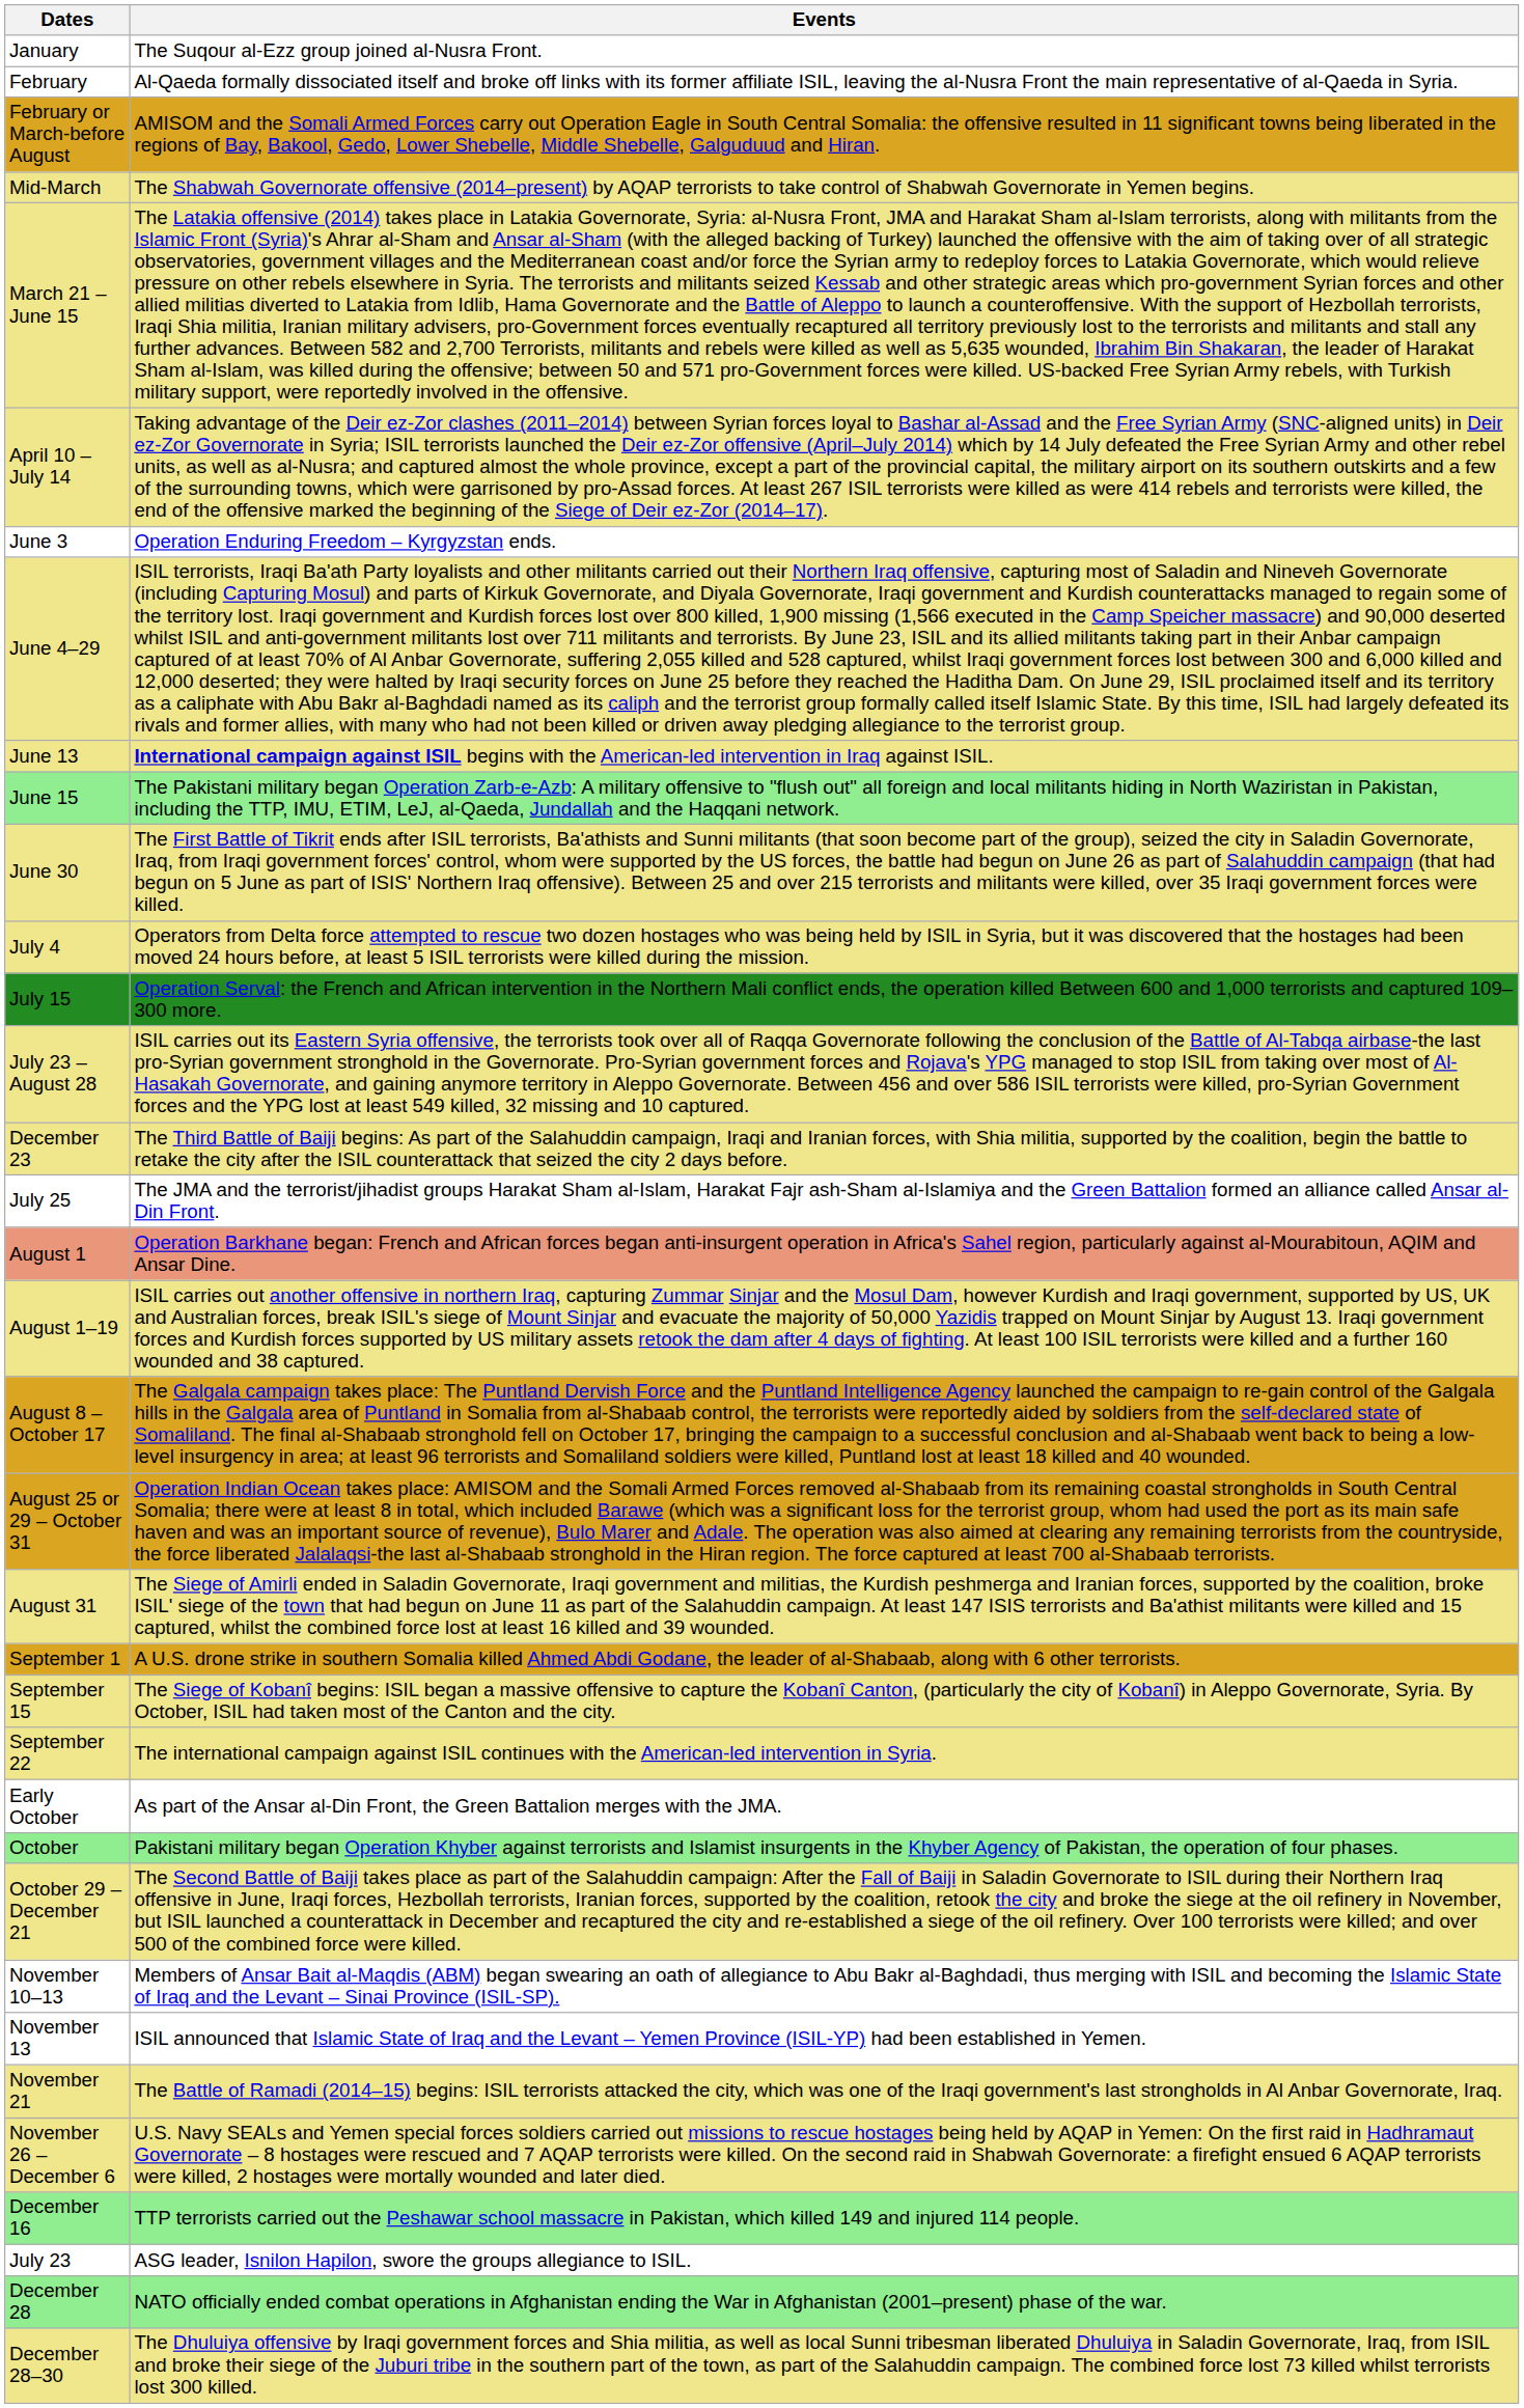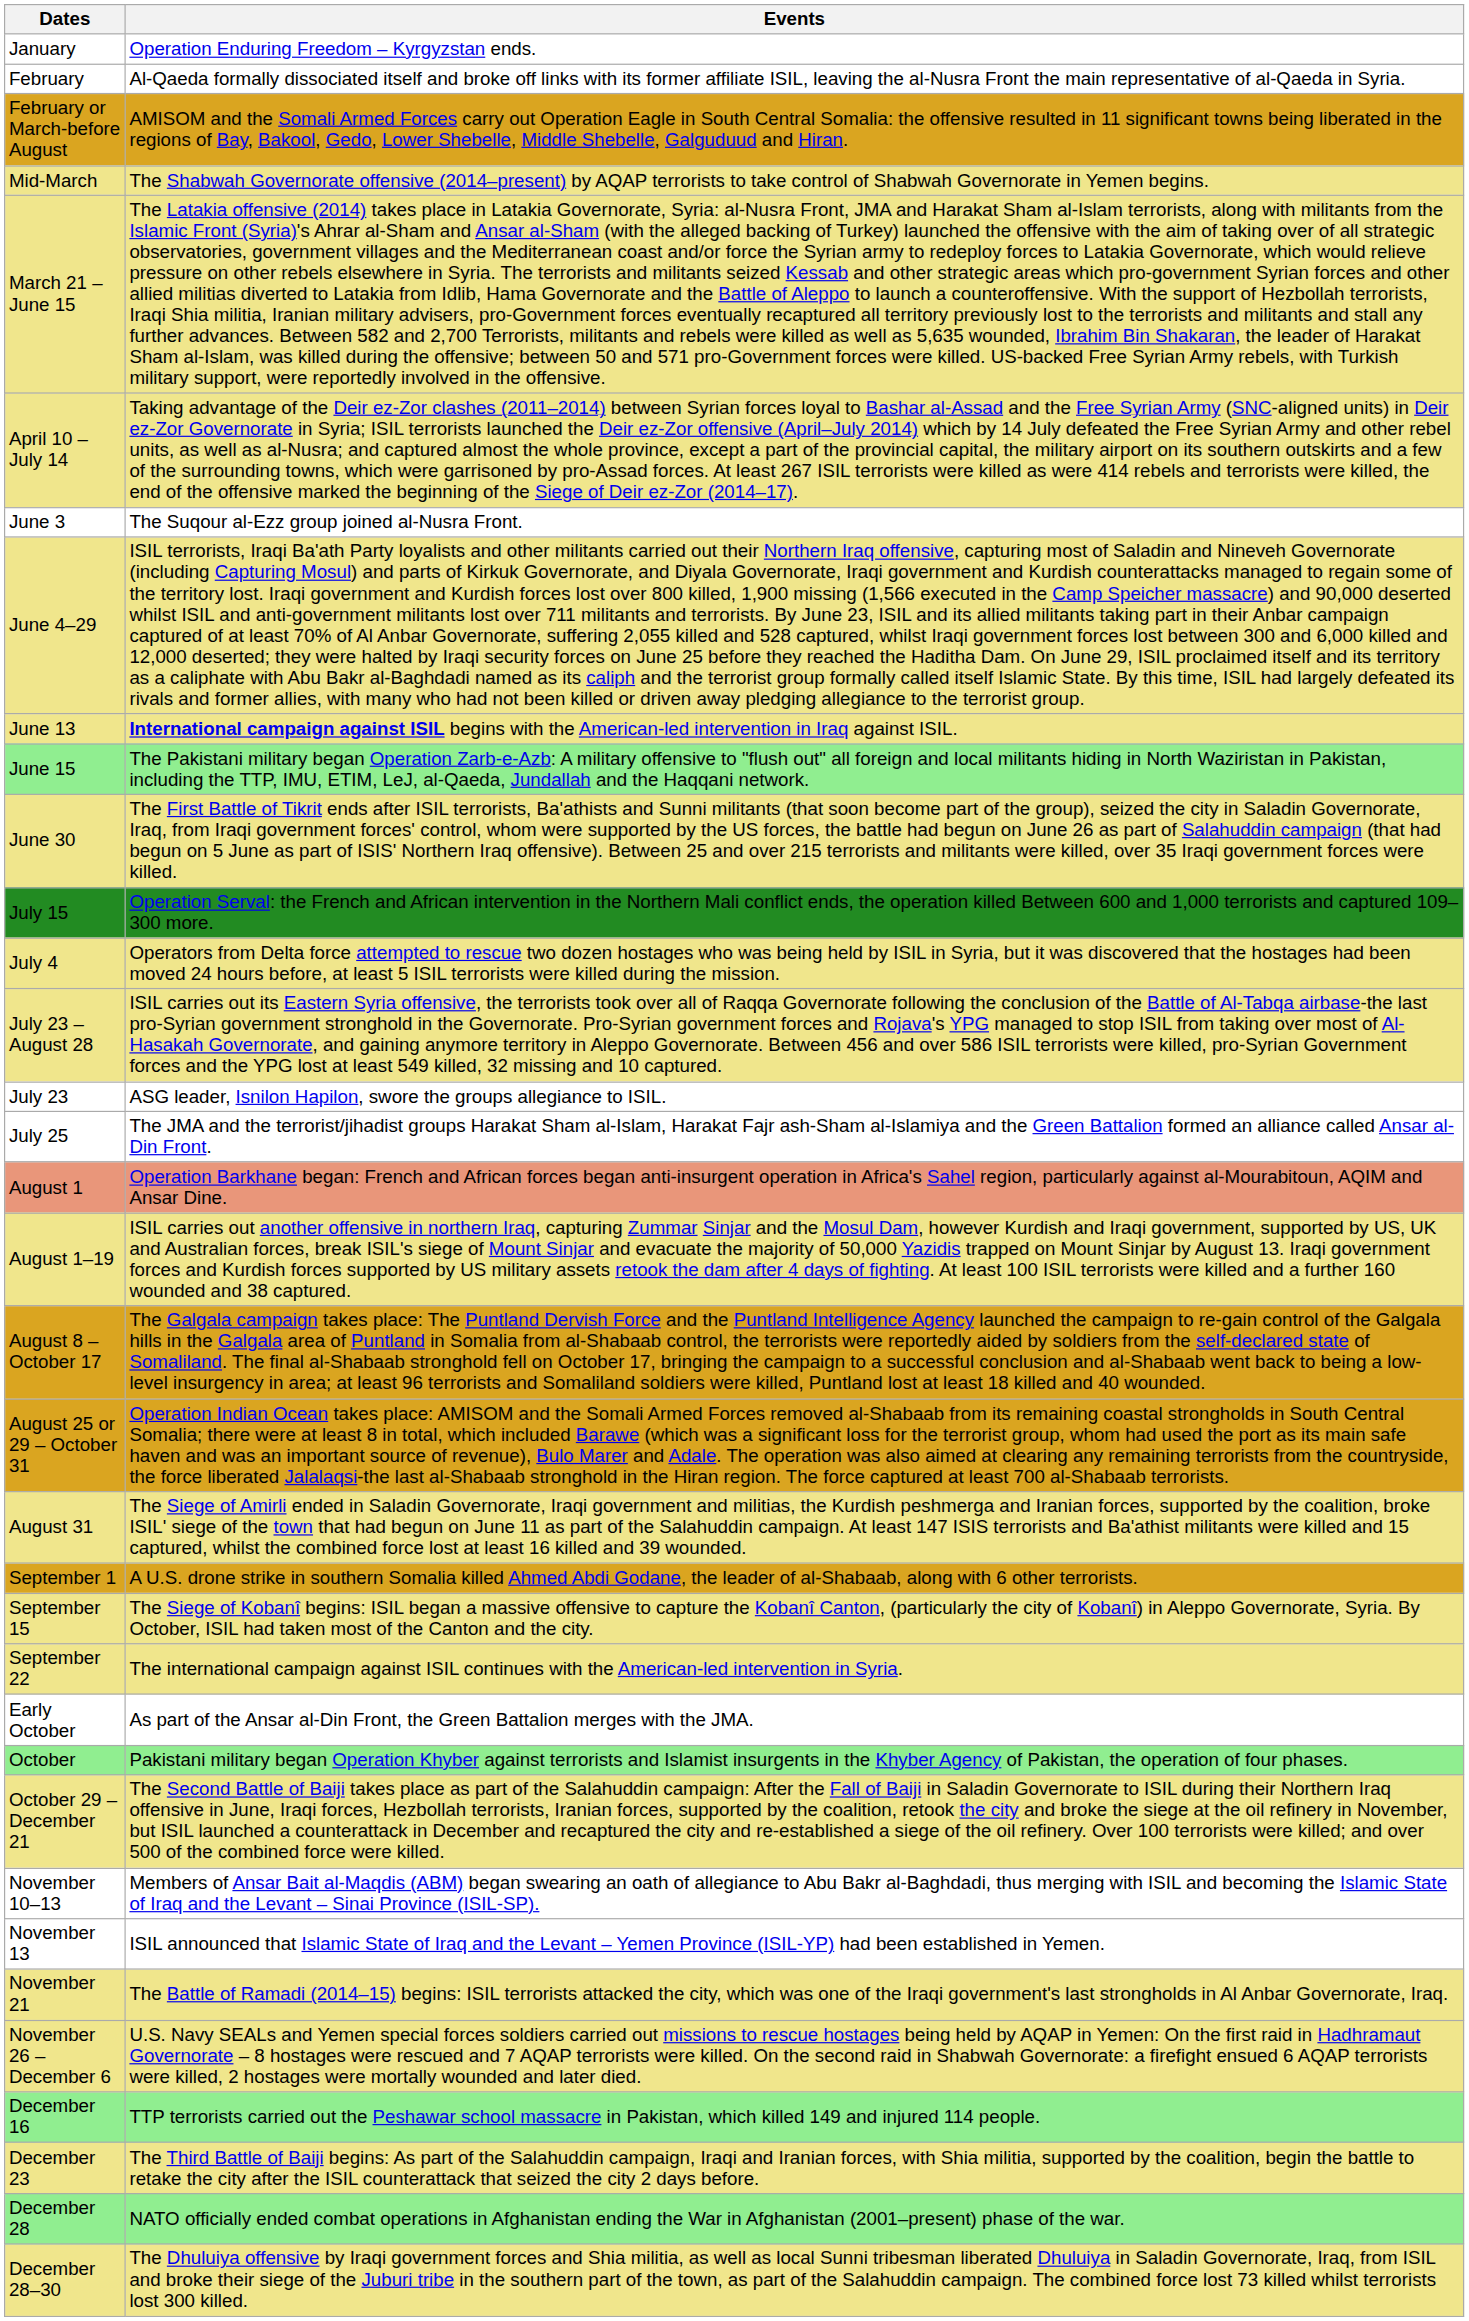January | Events: The Suqour al-Ezz group joined al-Nusra Front. -> Operation Enduring Freedom – Kyrgyzstan ends.
June 3 | Events: Operation Enduring Freedom – Kyrgyzstan ends. -> The Suqour al-Ezz group joined al-Nusra Front.
rows swapped: July 4 <-> July 15
rows swapped: July 23 <-> December 23
